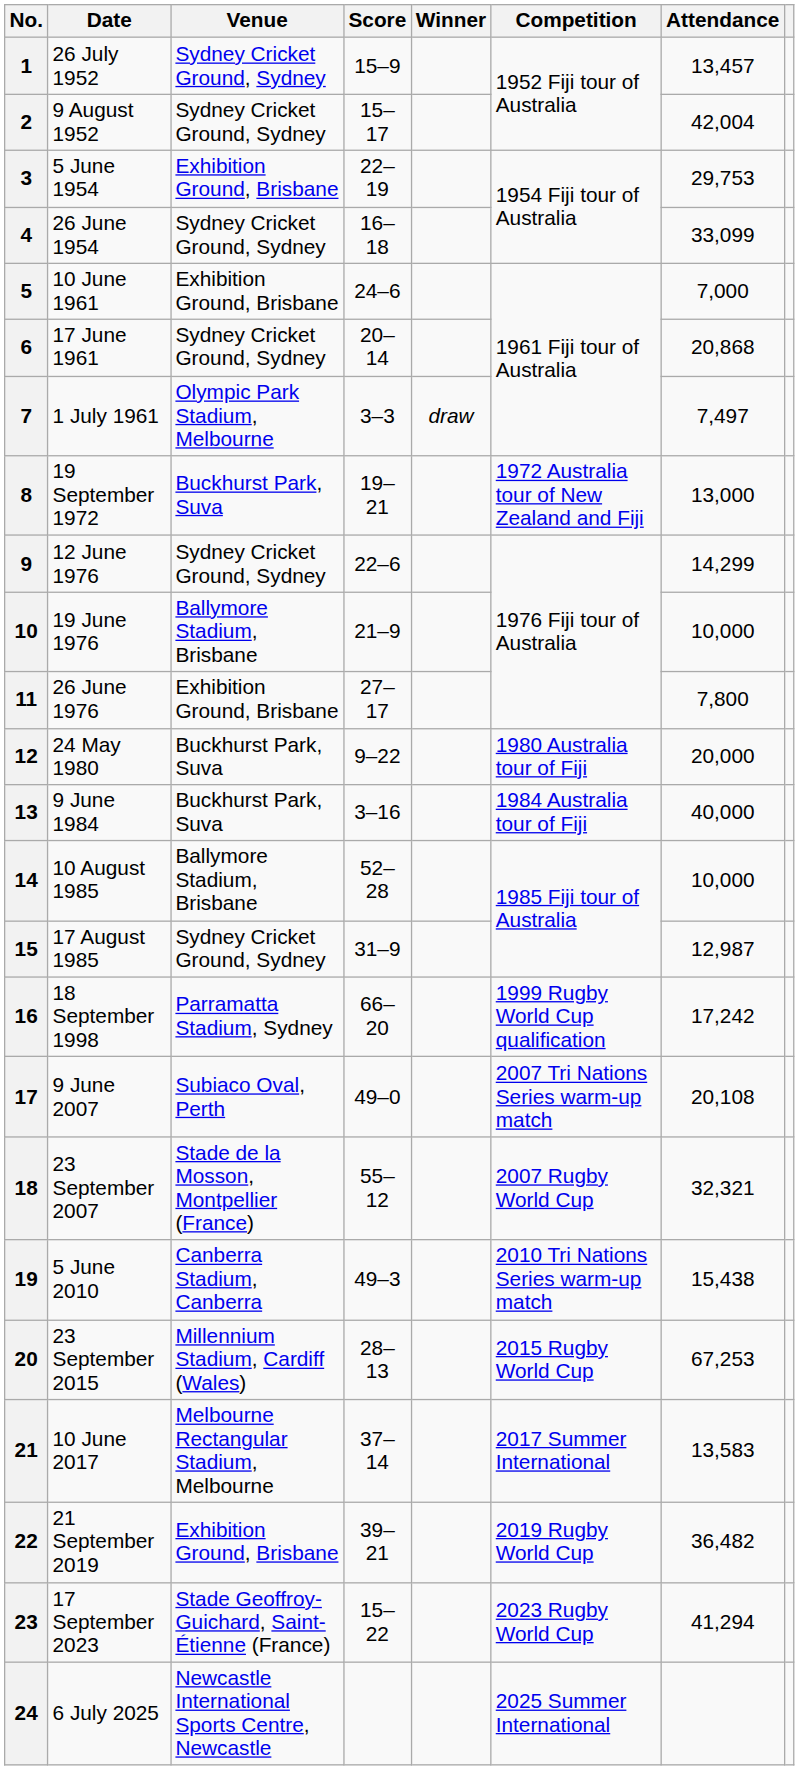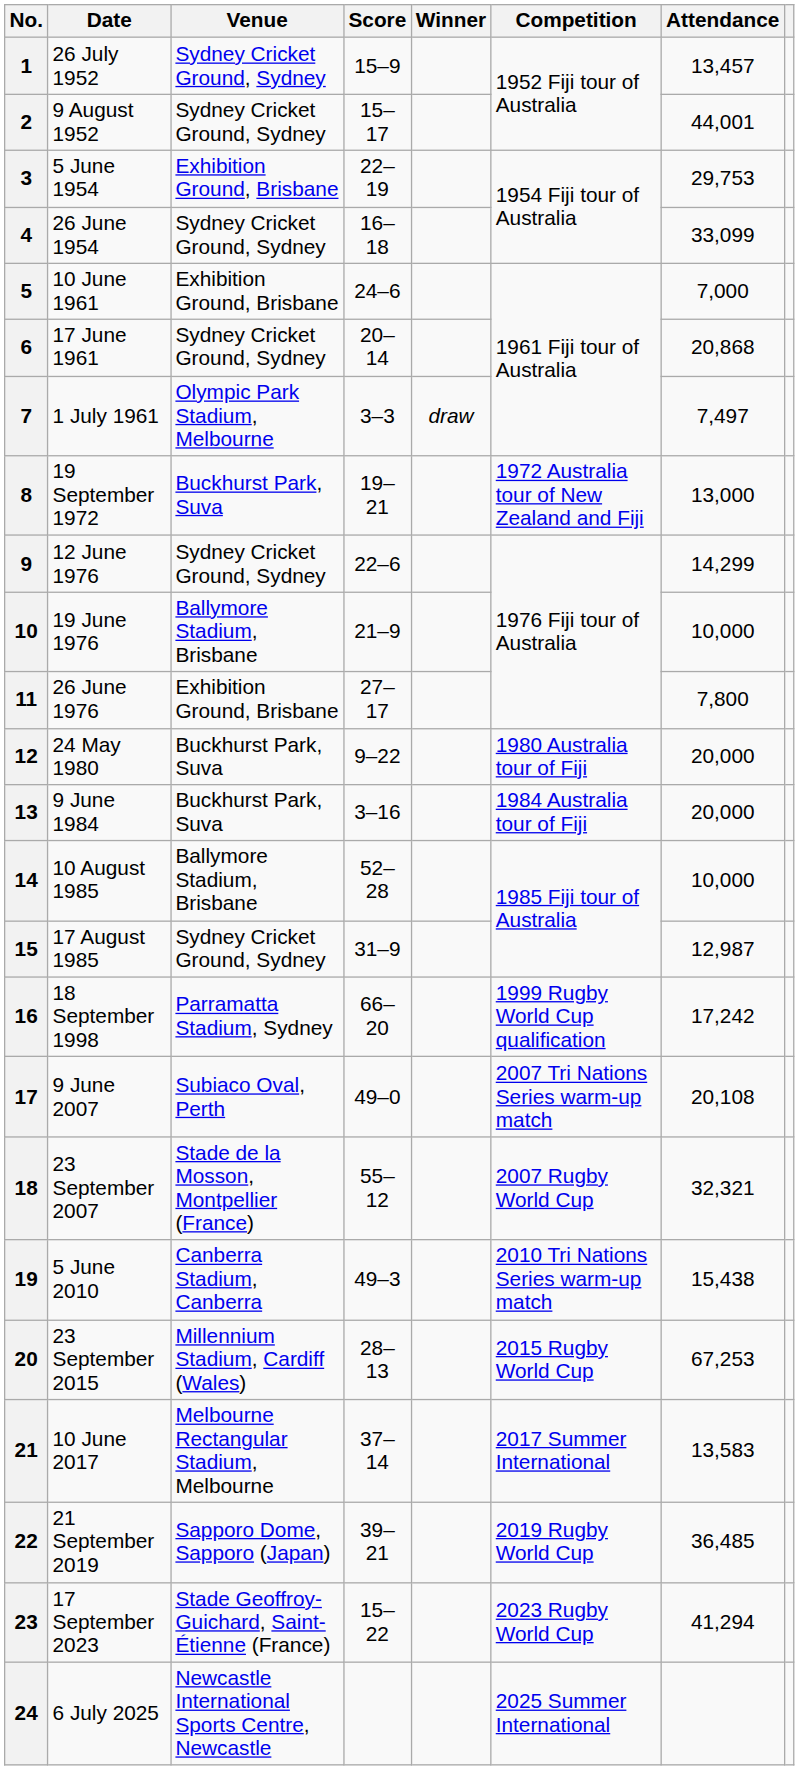2 | Attendance: 42,004 -> 44,001
13 | Attendance: 40,000 -> 20,000
22 | Venue: Exhibition Ground, Brisbane -> Sapporo Dome, Sapporo (Japan)
22 | Attendance: 36,482 -> 36,485
